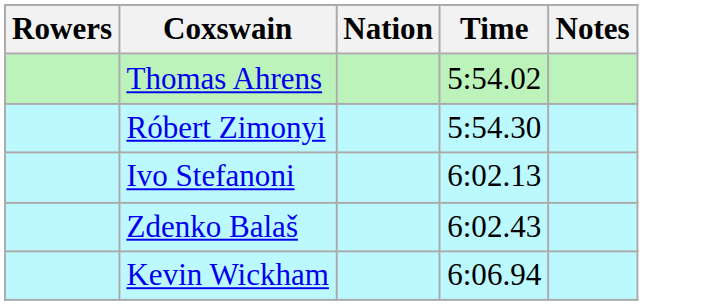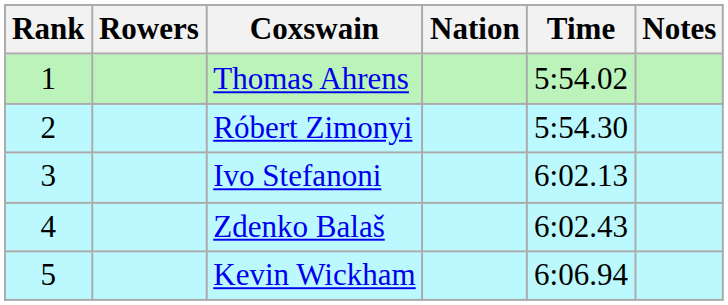+ column: Rank | 1 | 2 | 3 | 4 | 5
